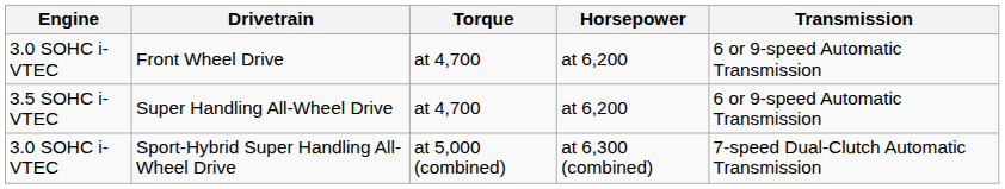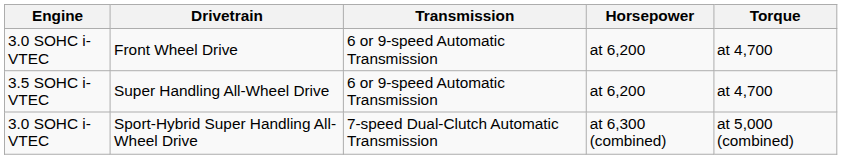columns swapped: Transmission <-> Torque
